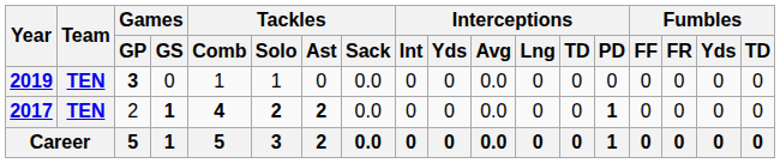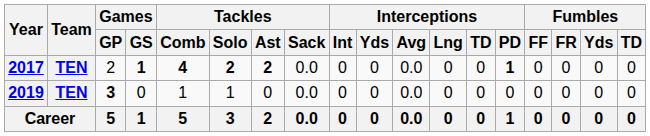rows swapped: 2017 <-> 2019
